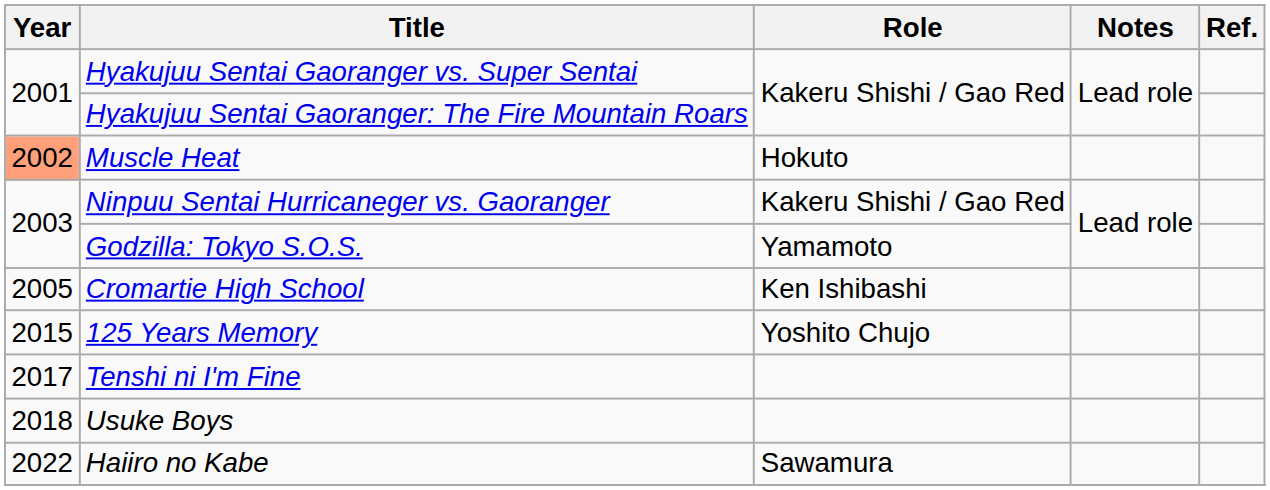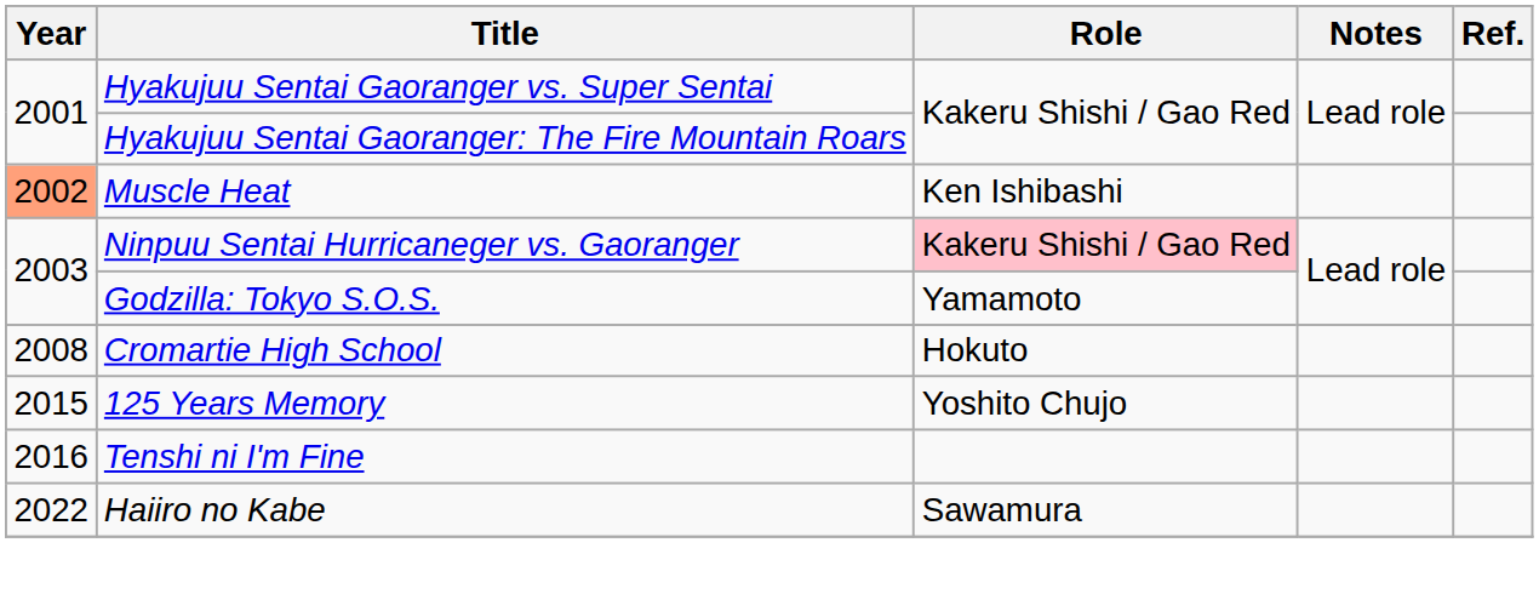Muscle Heat | Role: Hokuto -> Ken Ishibashi
Ninpuu Sentai Hurricaneger vs. Gaoranger | Role: no background -> pink background
Cromartie High School | Year: 2005 -> 2008
Cromartie High School | Role: Ken Ishibashi -> Hokuto
Tenshi ni I'm Fine | Year: 2017 -> 2016
- row: 2018 | Usuke Boys
